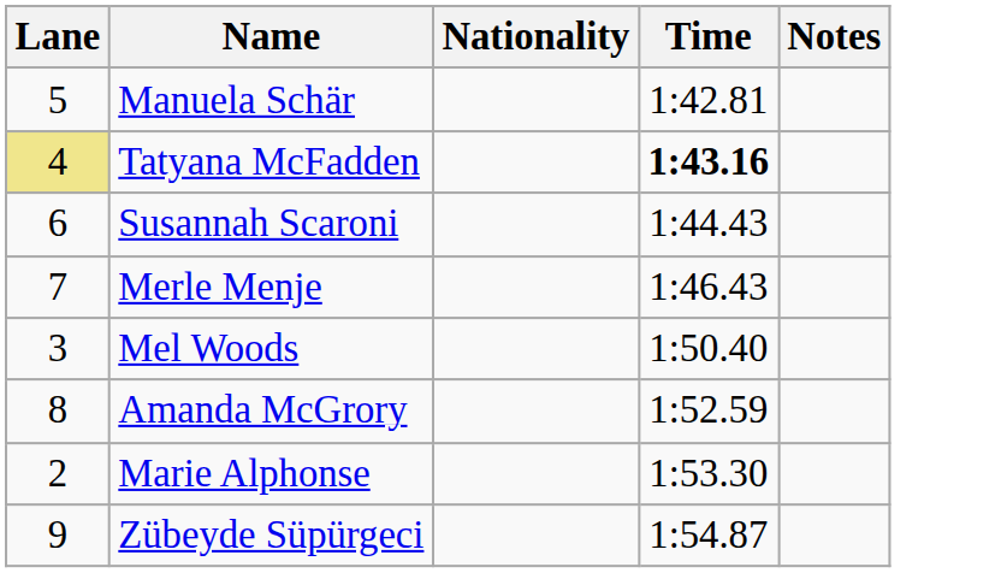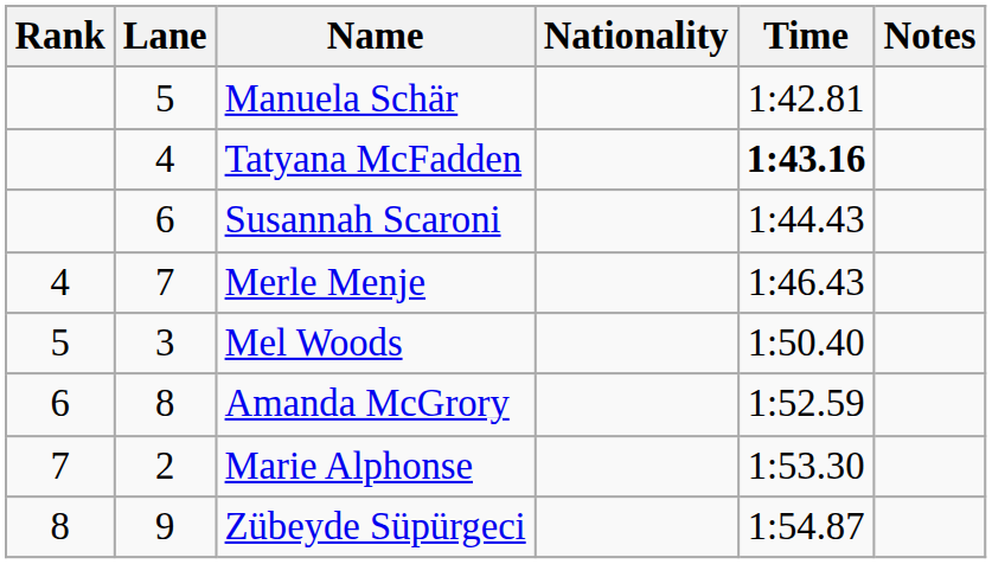+ column: Rank | 4 | 5 | 6 | 7 | 8
Tatyana McFadden | Lane: khaki background -> no background
